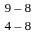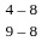rows swapped: 4 – 8 <-> 9 – 8
